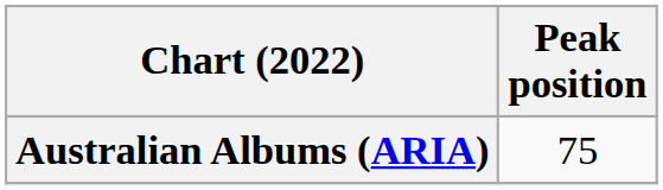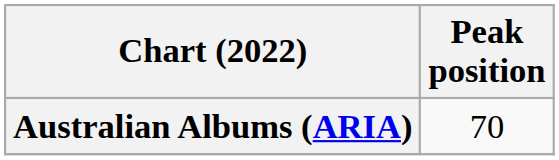Australian Albums (ARIA) | Peak position: 75 -> 70
